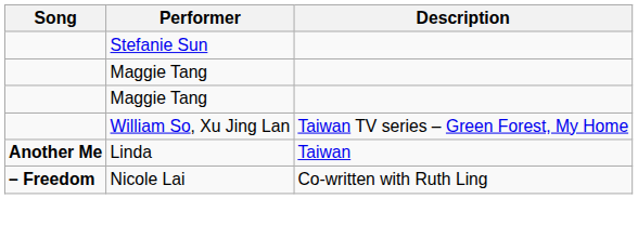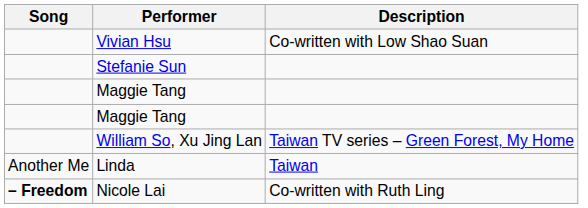+ row: Vivian Hsu | Co-written with Low Shao Suan
Linda | Song: bold -> normal
